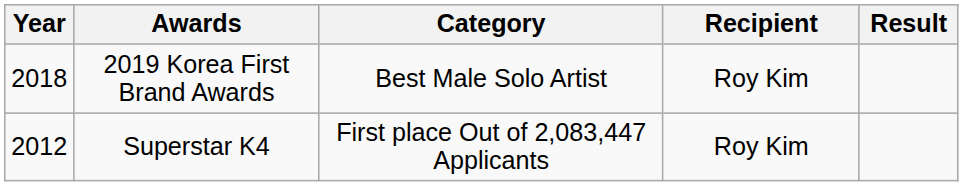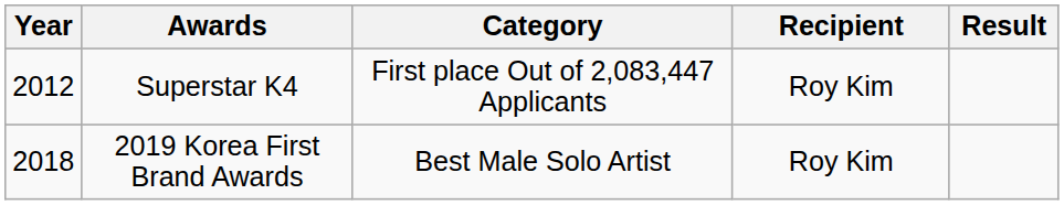rows swapped: Superstar K4 <-> 2019 Korea First Brand Awards
